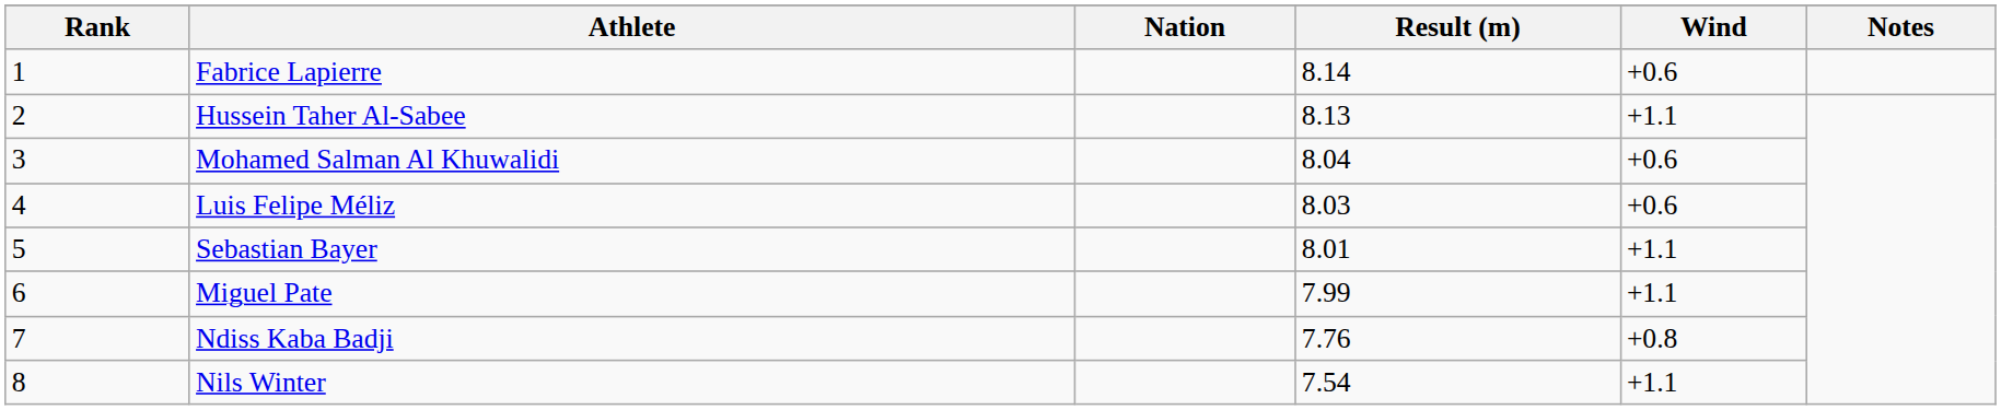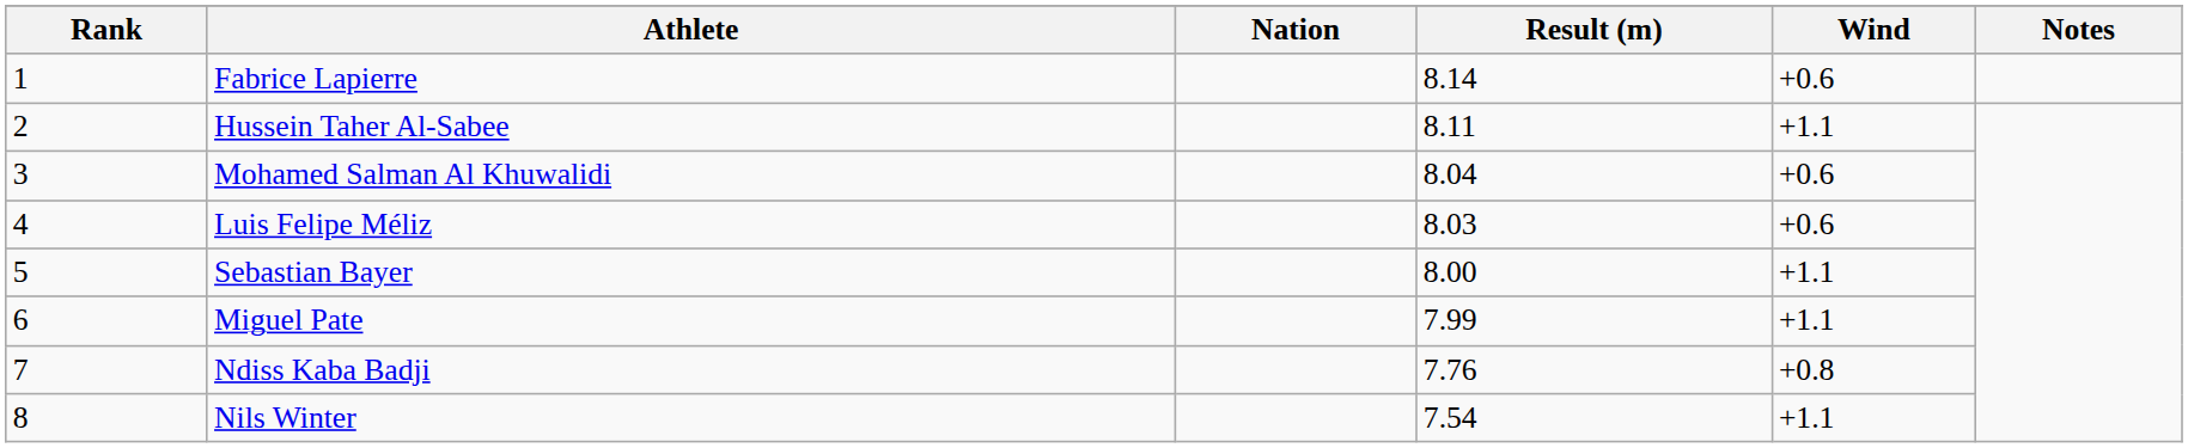Hussein Taher Al-Sabee | Result (m): 8.13 -> 8.11
Sebastian Bayer | Result (m): 8.01 -> 8.00
